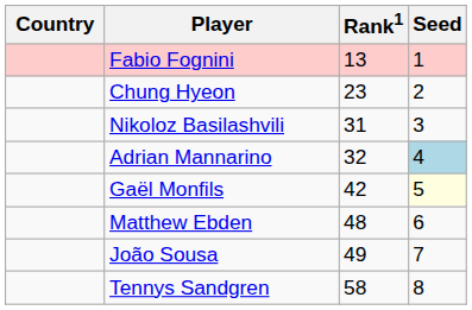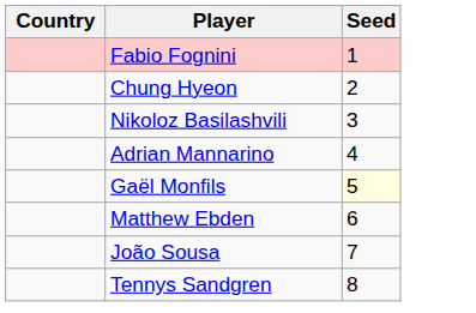- column: Rank1 | 13 | 23 | 31 | 32 | 42 | 48 | 49 | 58
Adrian Mannarino | Seed: lightblue background -> no background
